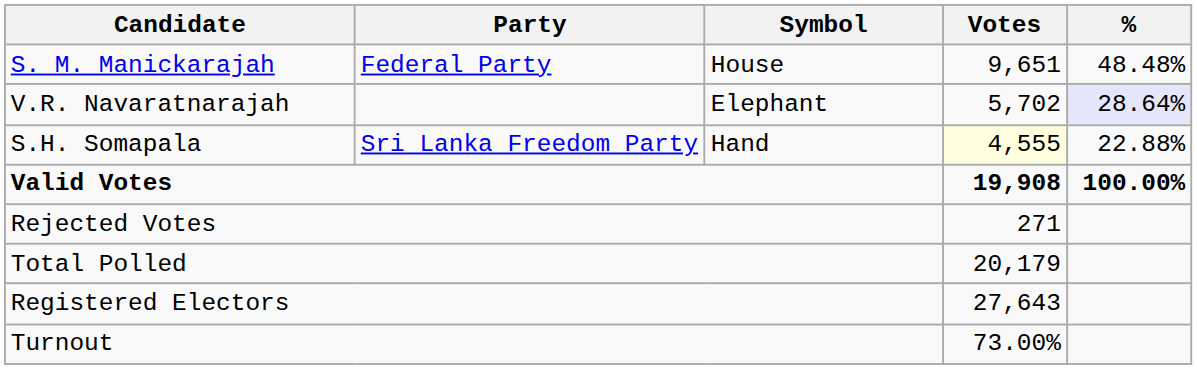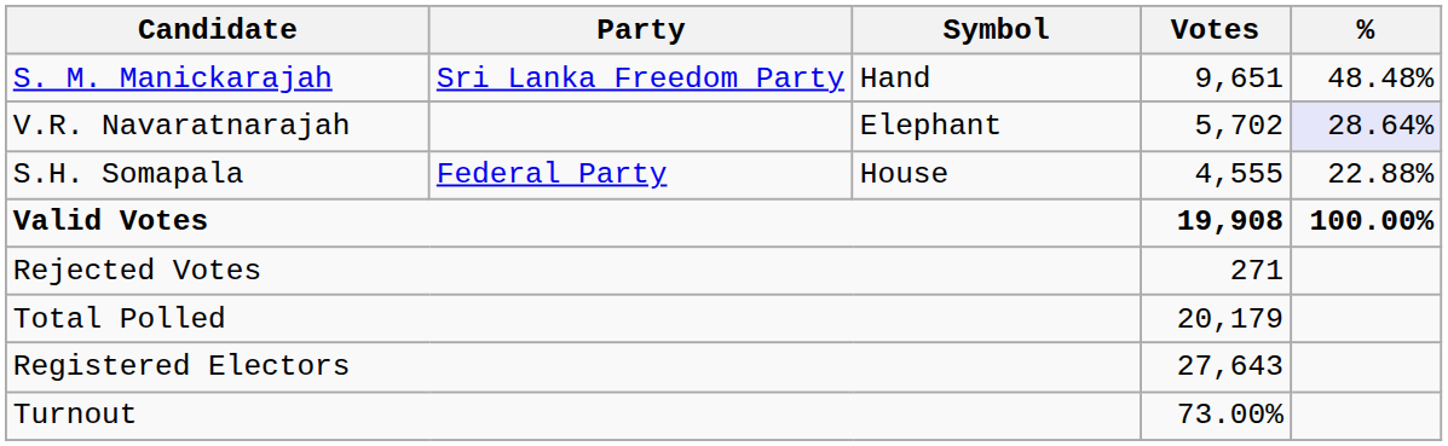S. M. Manickarajah | Party: Federal Party -> Sri Lanka Freedom Party
S. M. Manickarajah | Symbol: House -> Hand
S.H. Somapala | Party: Sri Lanka Freedom Party -> Federal Party
S.H. Somapala | Symbol: Hand -> House
S.H. Somapala | Votes: lightyellow background -> no background
